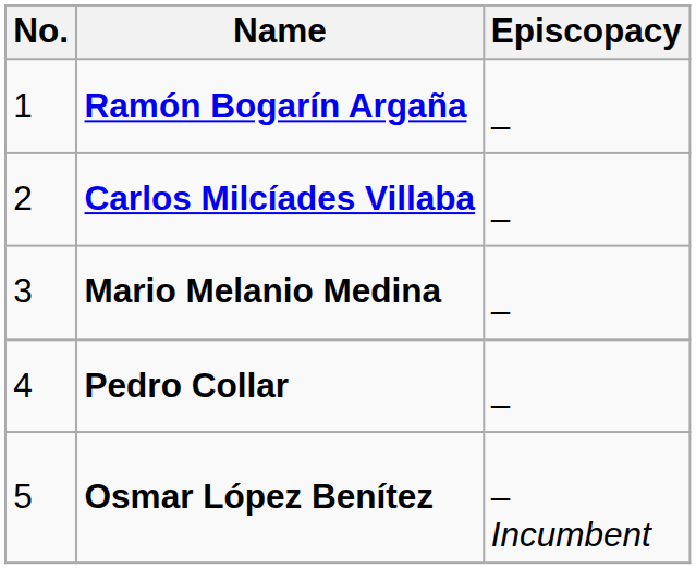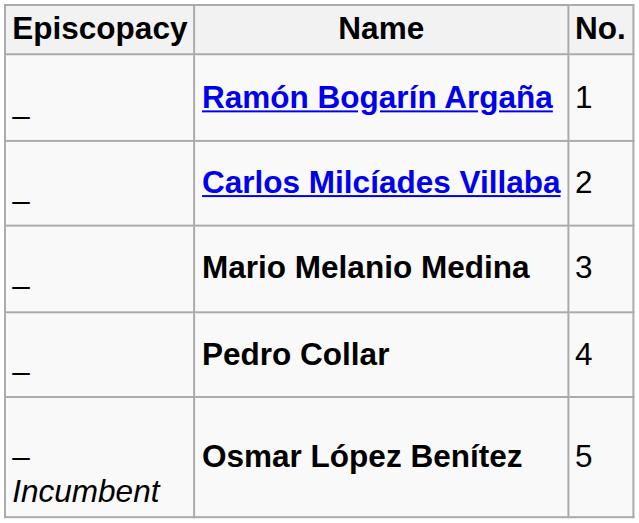columns swapped: No. <-> Episcopacy
